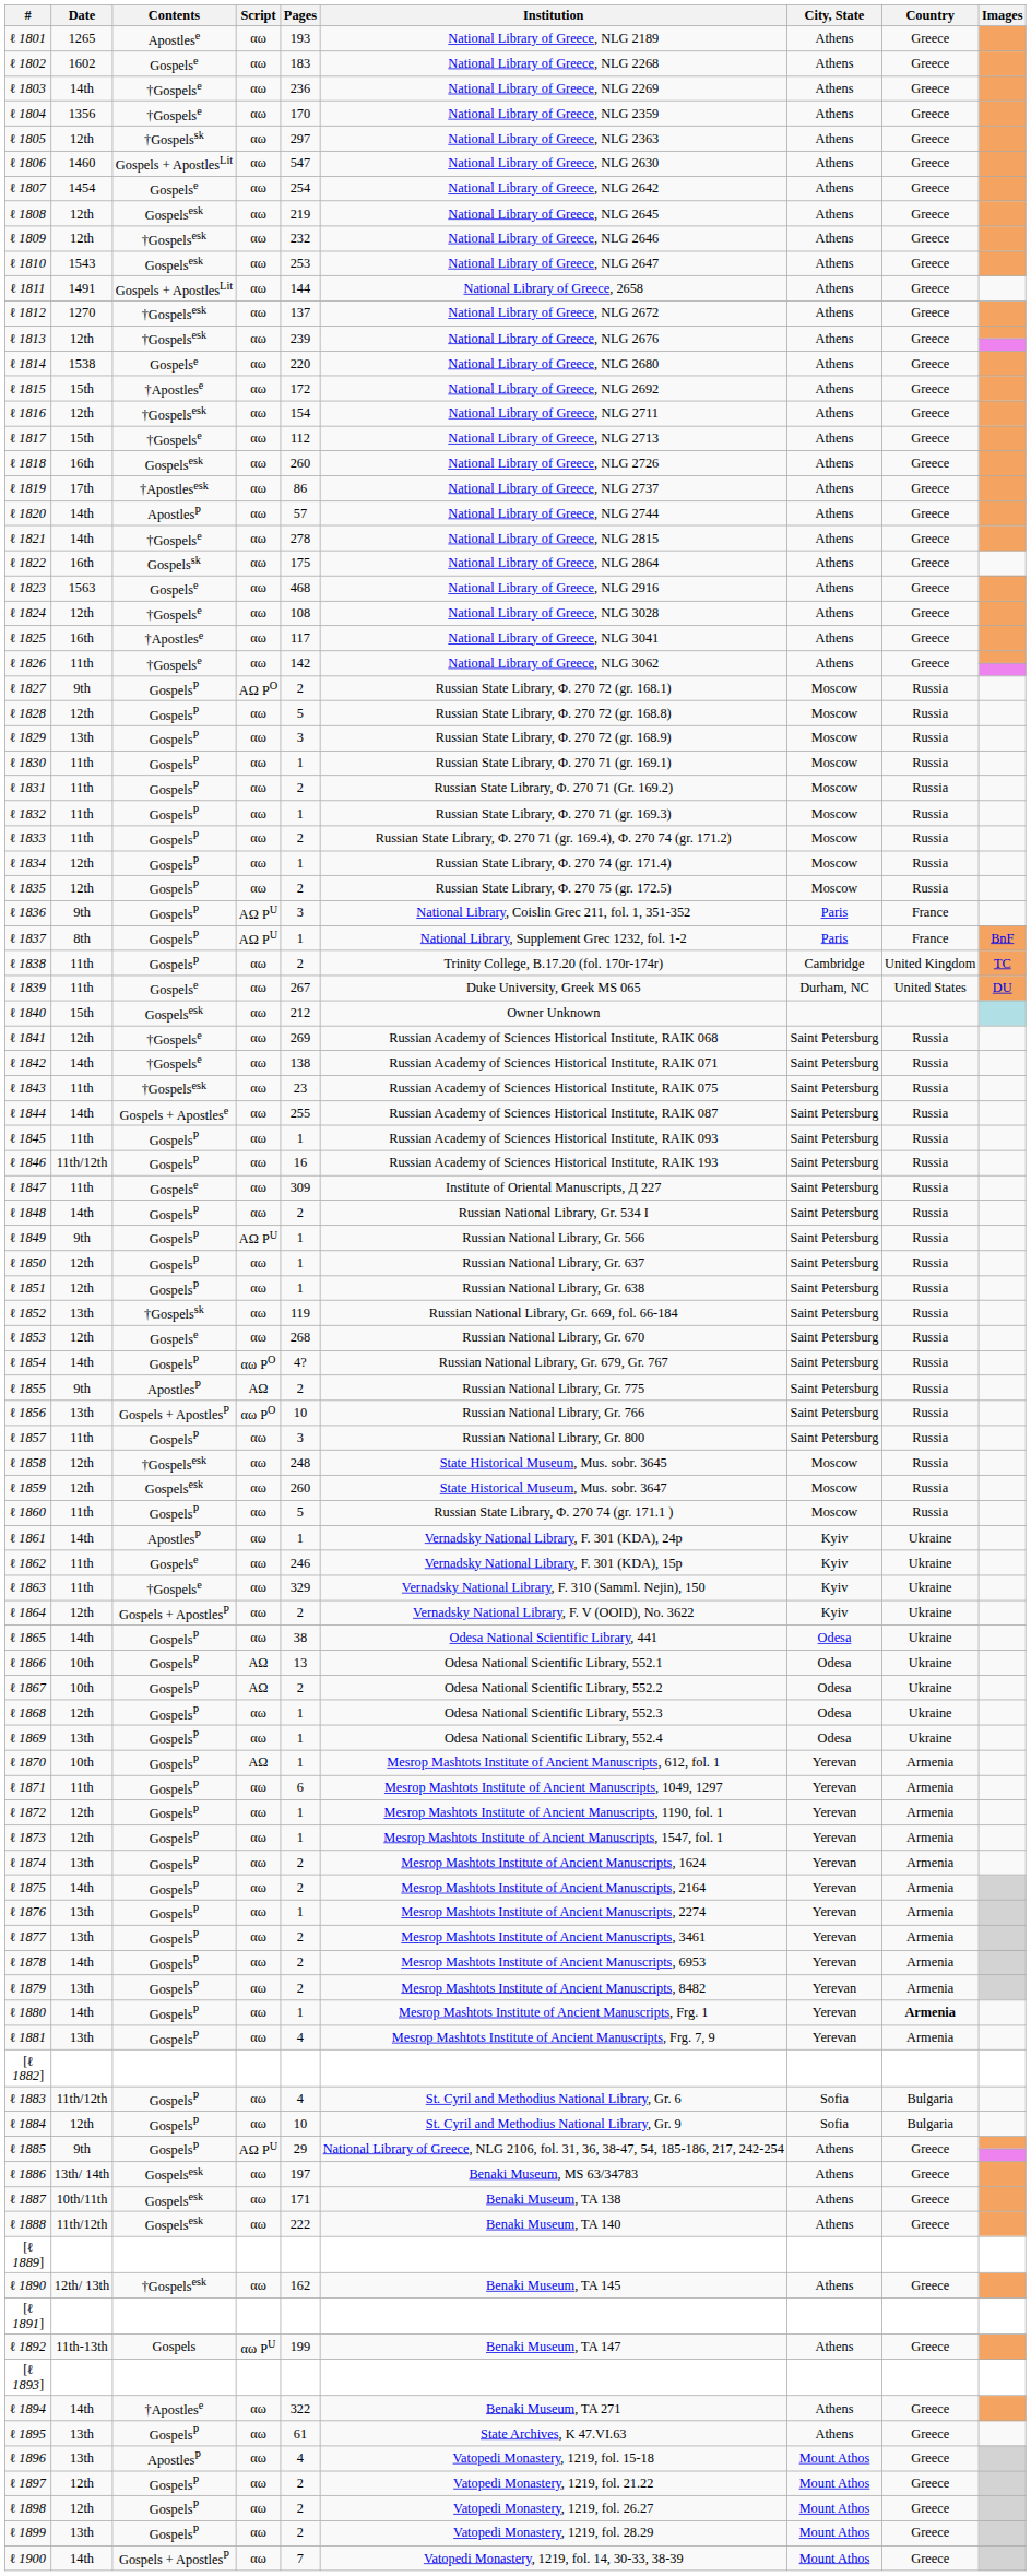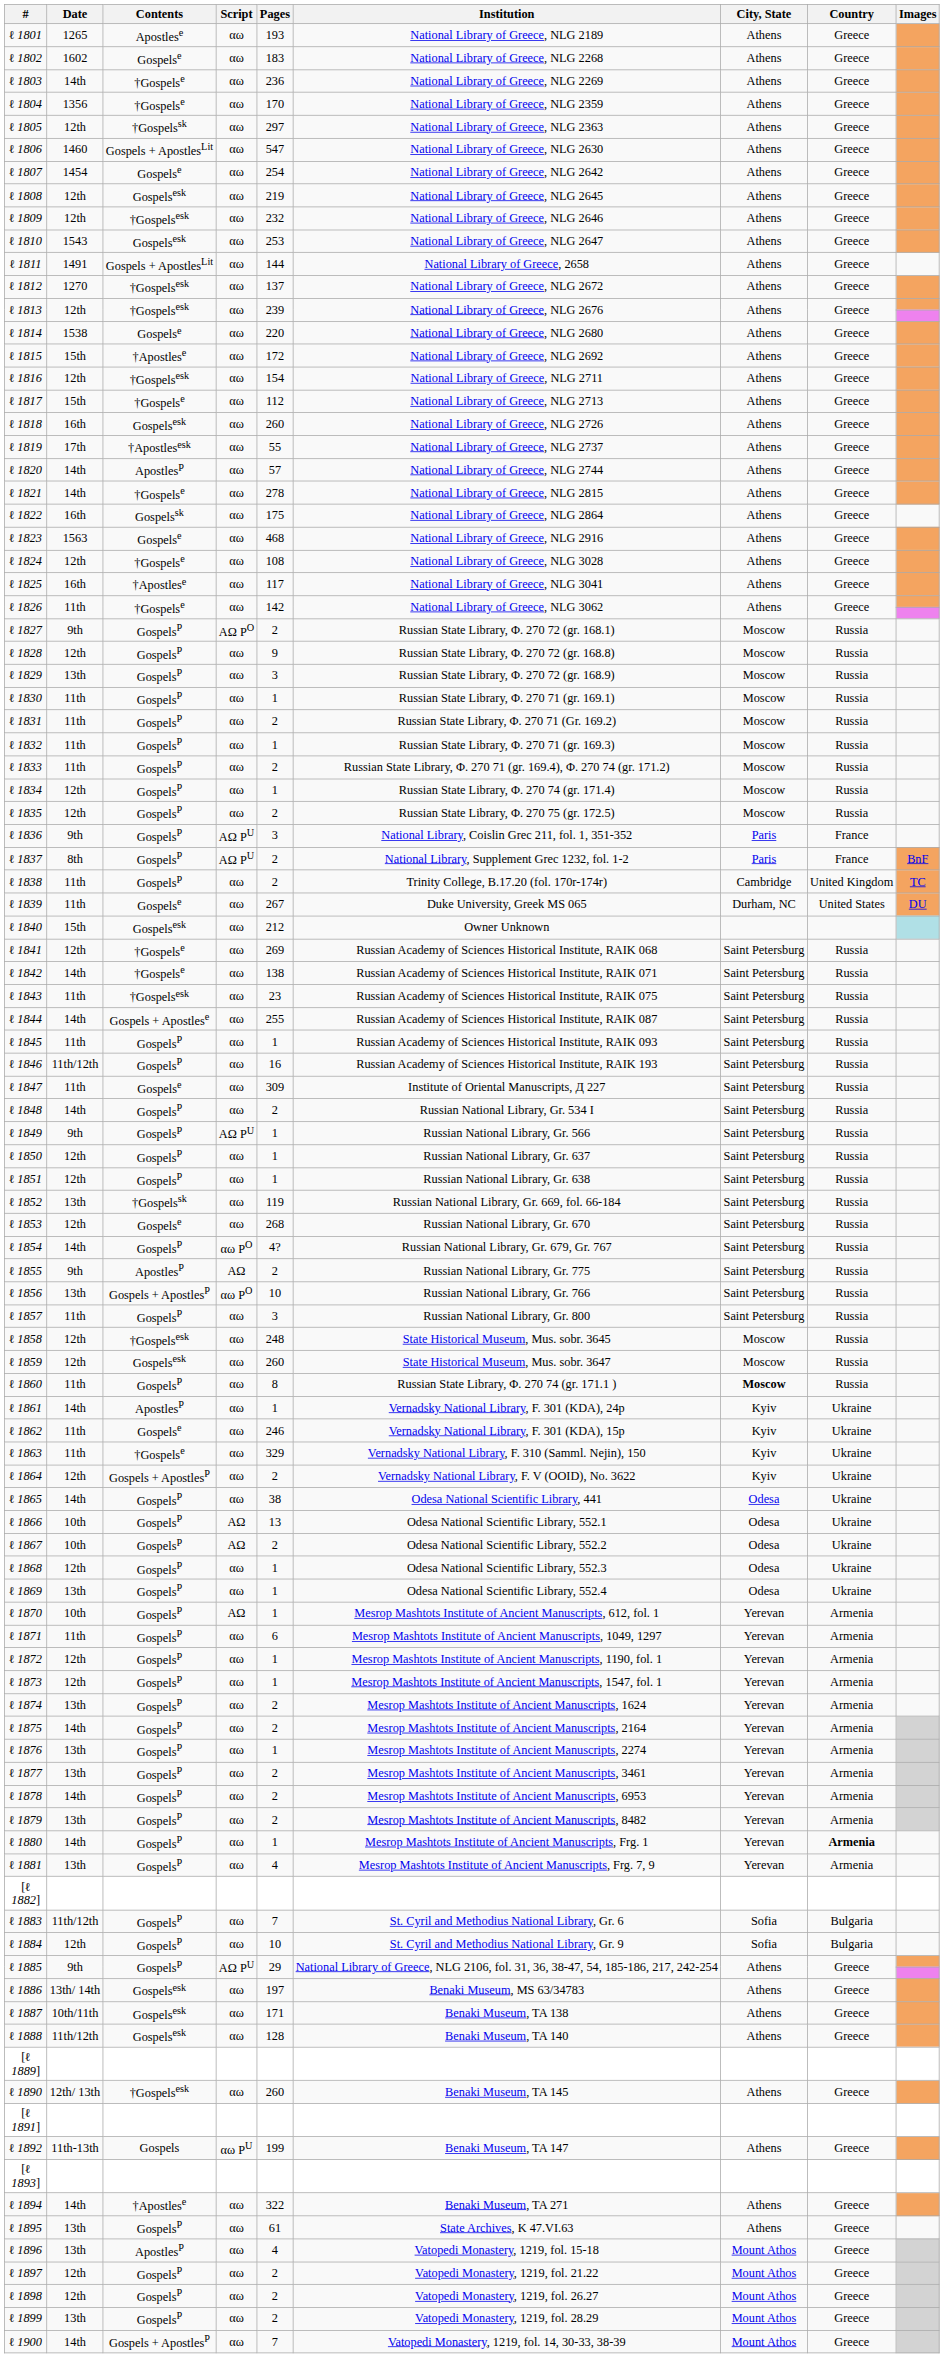ℓ 1819 | Pages: 86 -> 55
ℓ 1828 | Pages: 5 -> 9
ℓ 1837 | Pages: 1 -> 2
ℓ 1860 | Pages: 5 -> 8
ℓ 1860 | City, State: normal -> bold
ℓ 1883 | Pages: 4 -> 7
ℓ 1888 | Pages: 222 -> 128
ℓ 1890 | Pages: 162 -> 260
